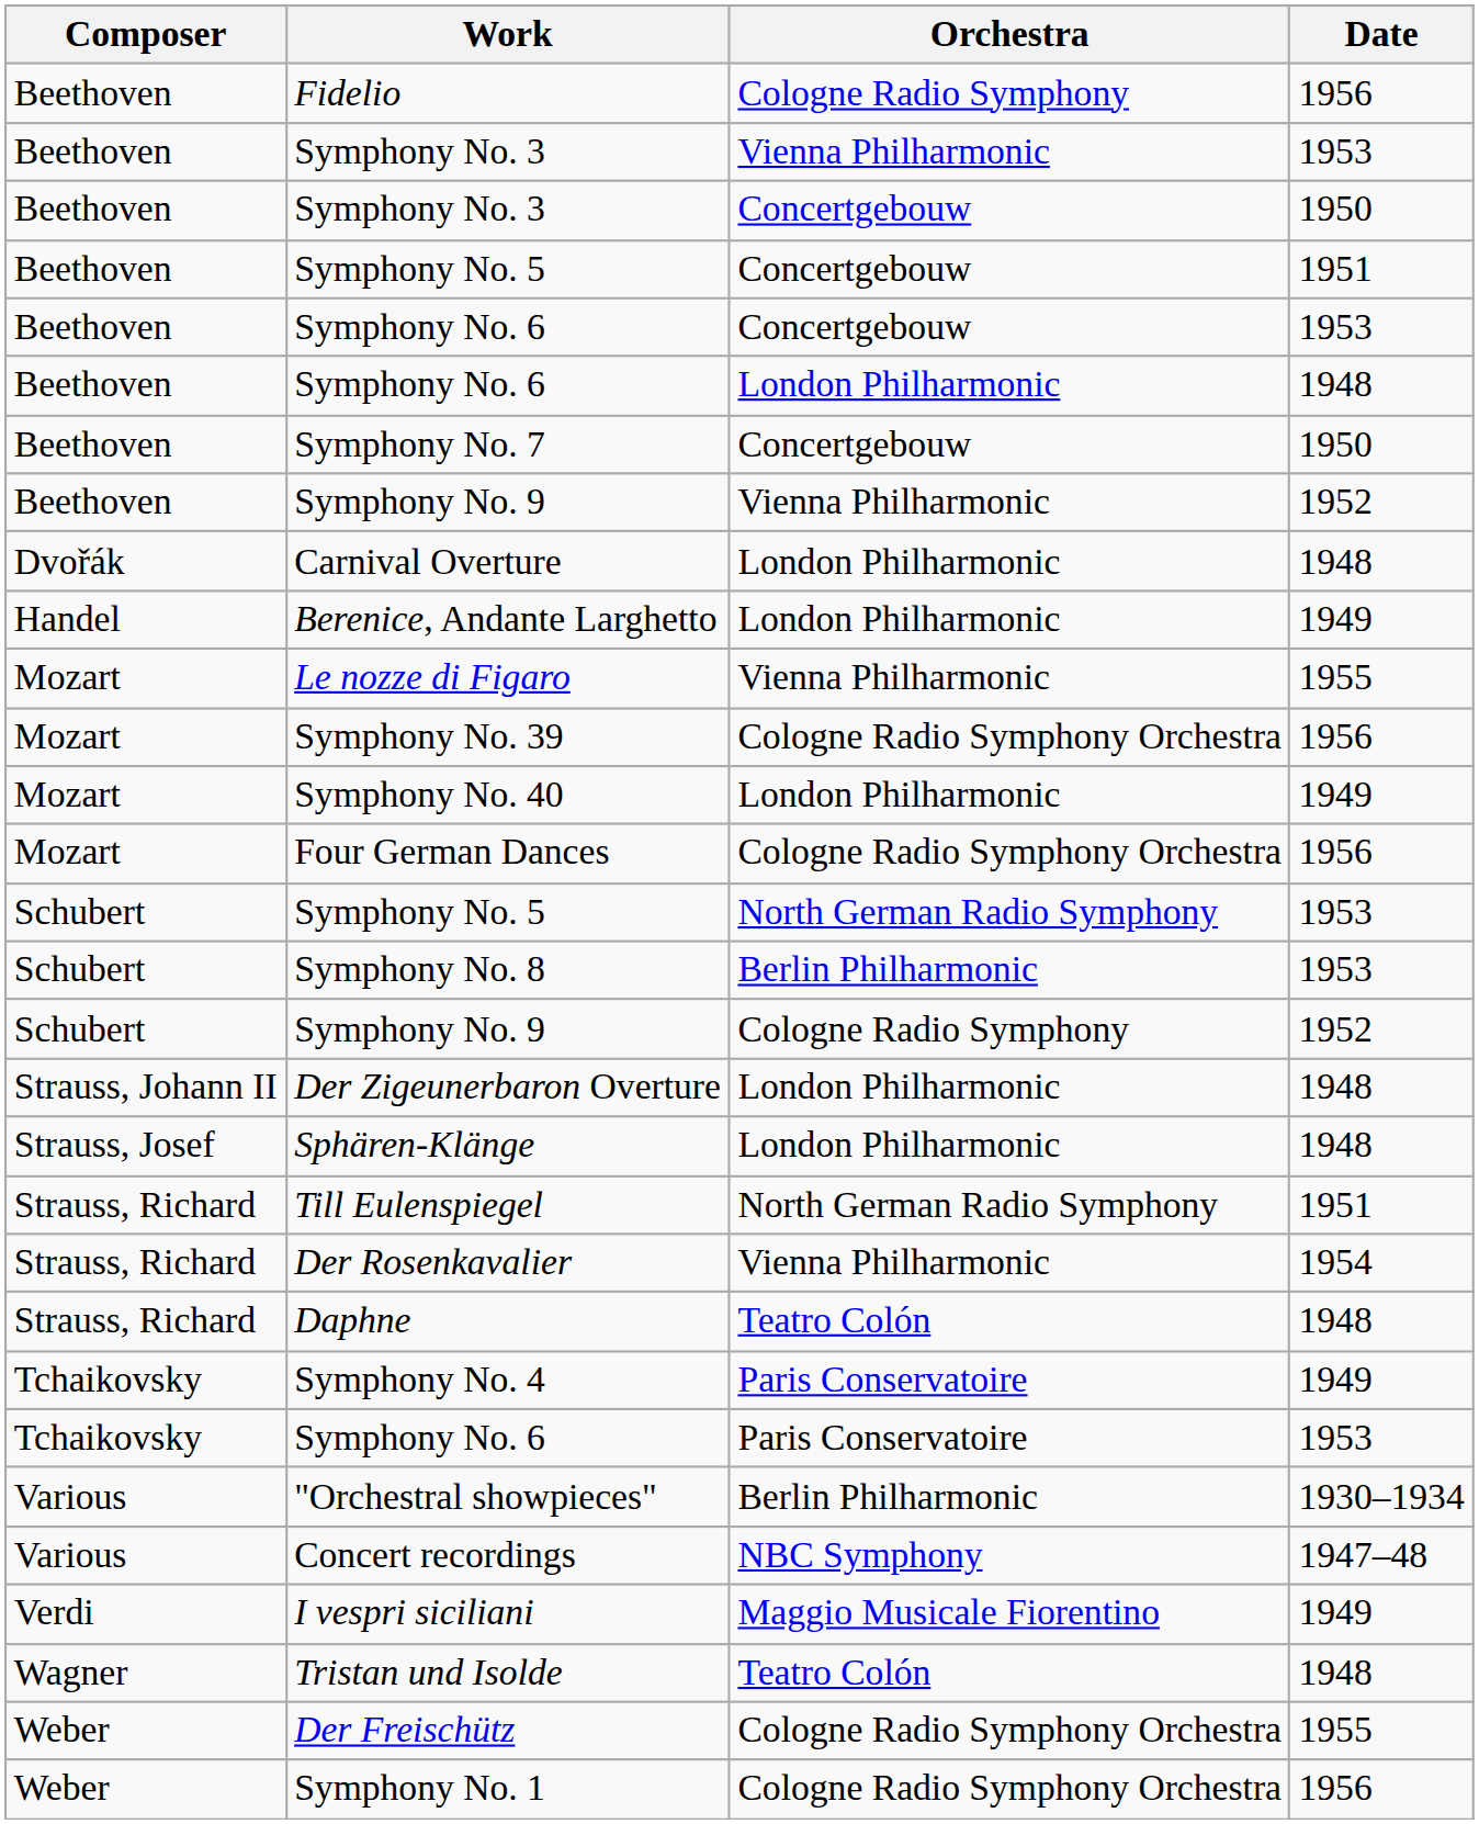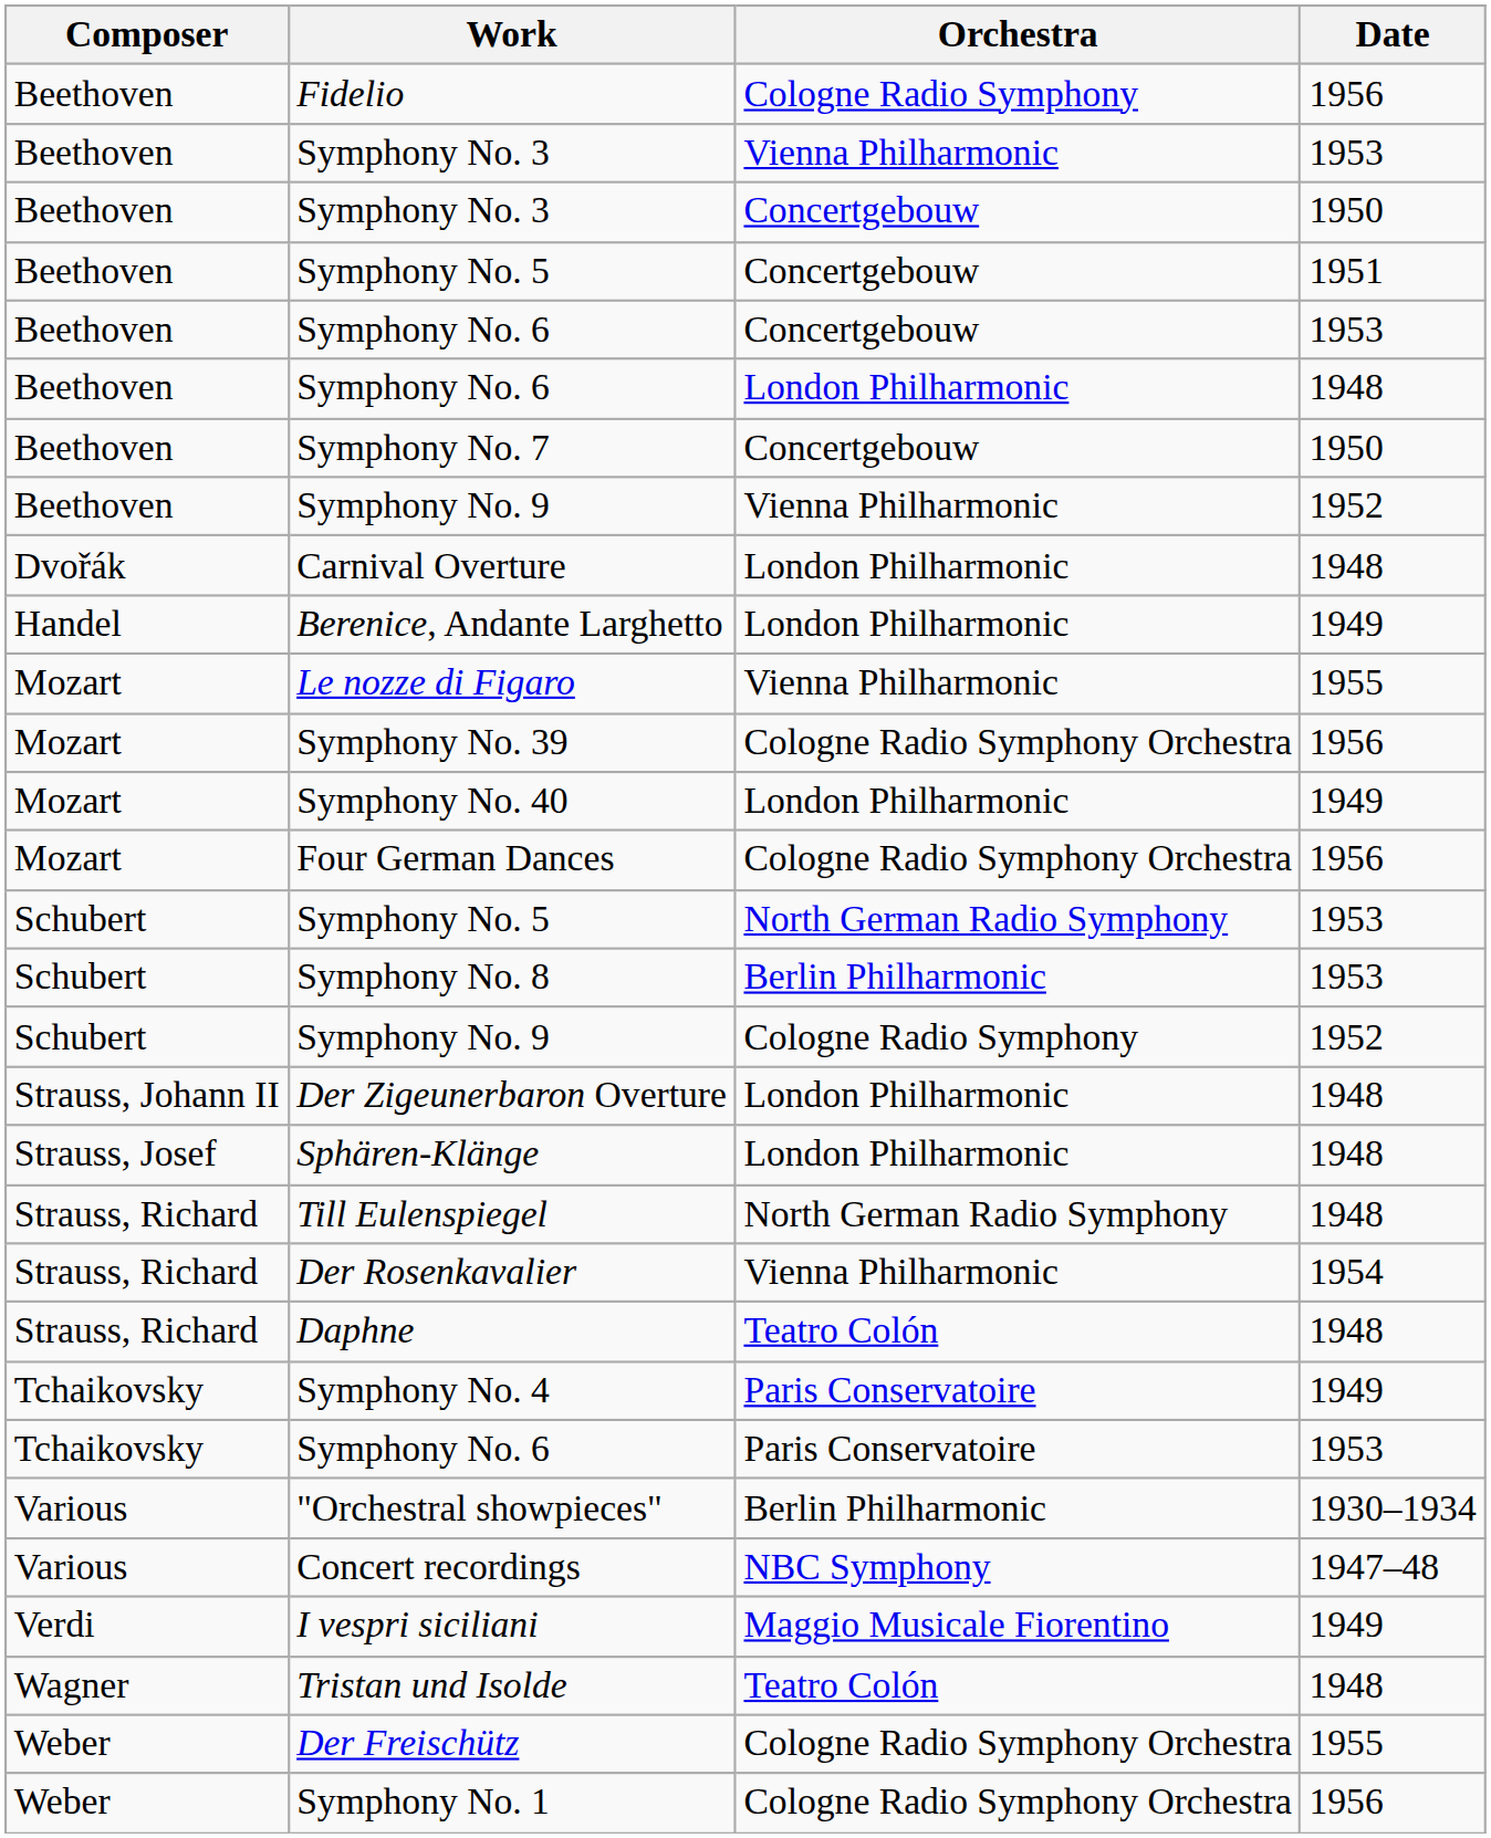Till Eulenspiegel | Date: 1951 -> 1948
